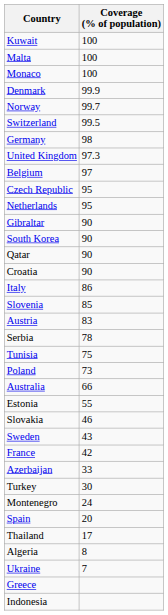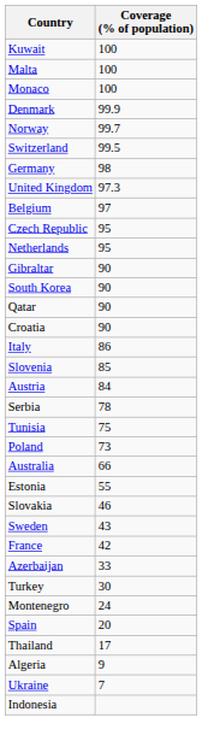Austria | Coverage (% of population): 83 -> 84
Algeria | Coverage (% of population): 8 -> 9
- row: Greece
